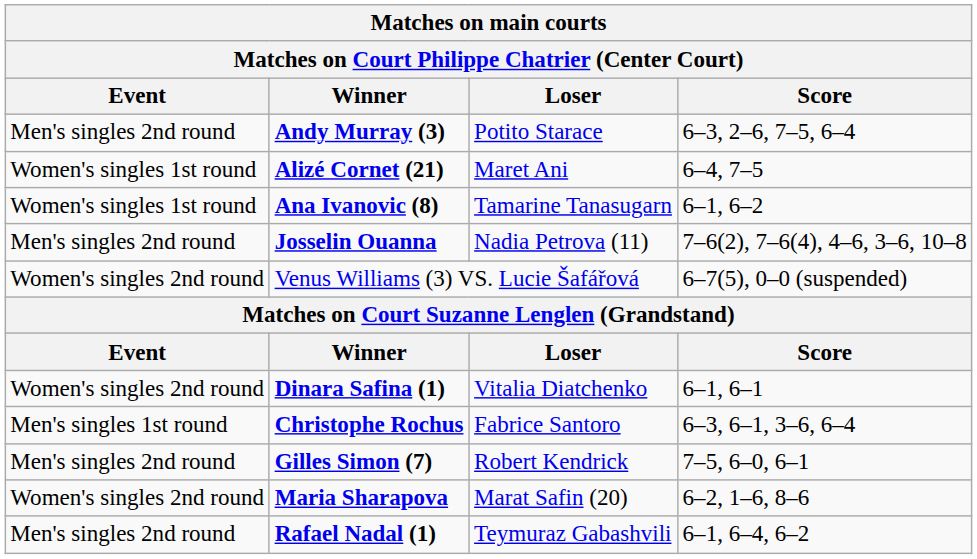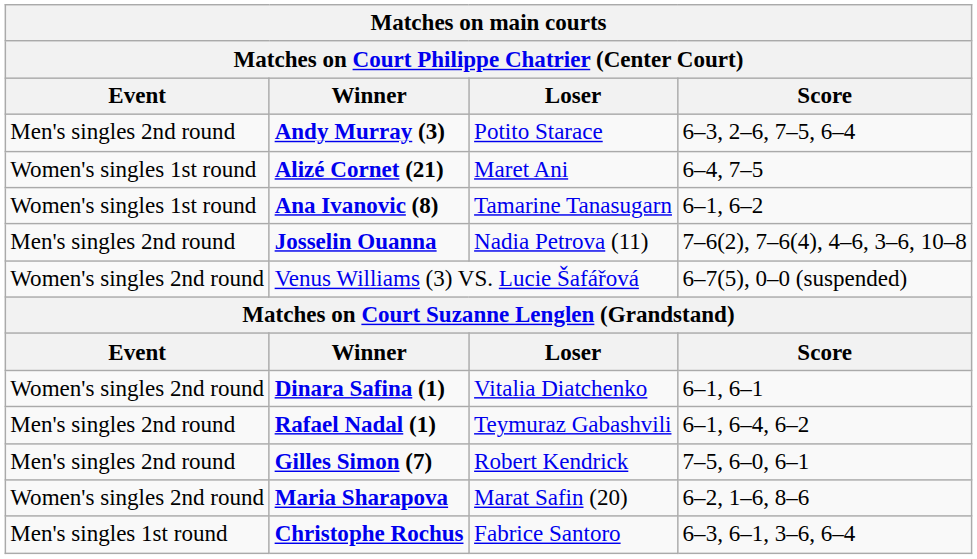rows swapped: Christophe Rochus <-> Rafael Nadal (1)
